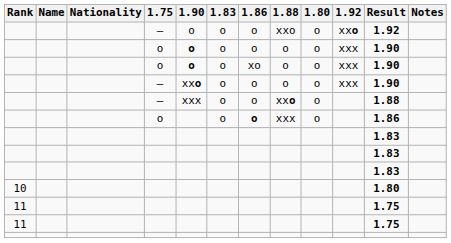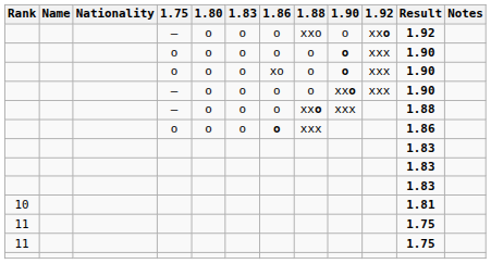columns swapped: 1.80 <-> 1.90
10 | Result: 1.80 -> 1.81
